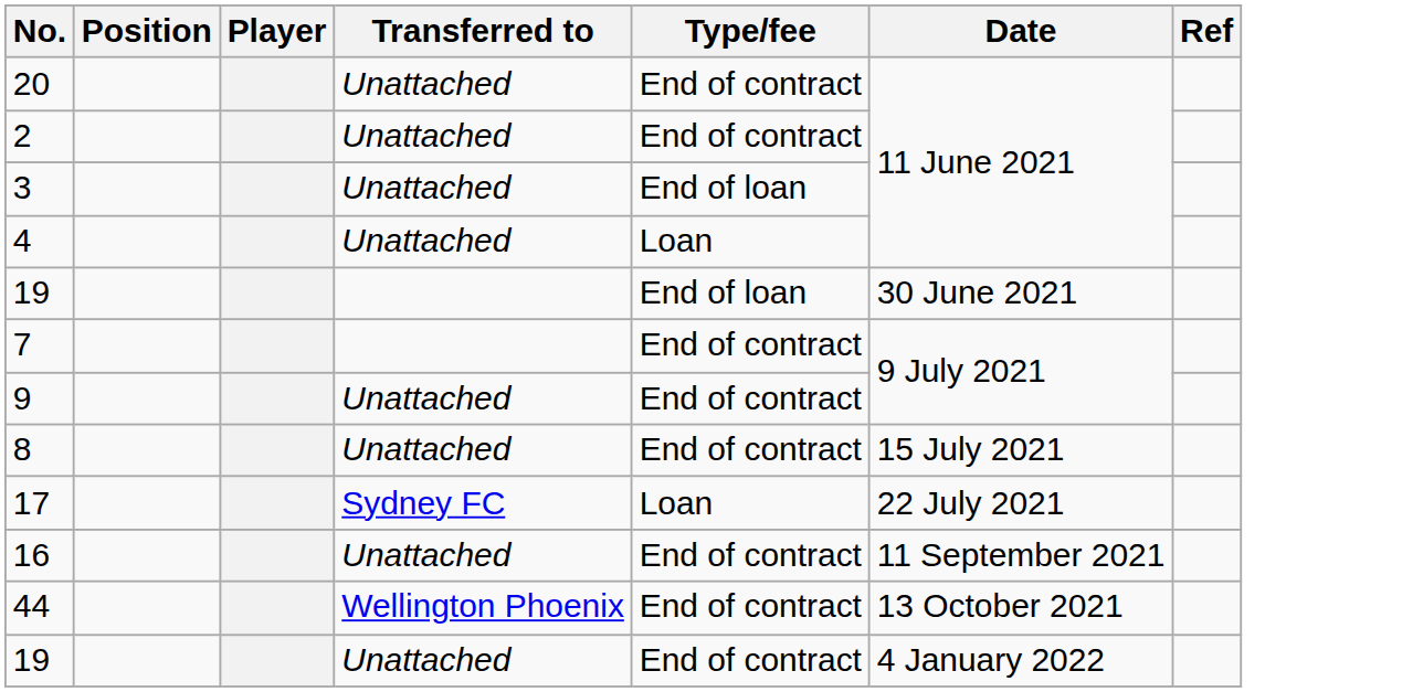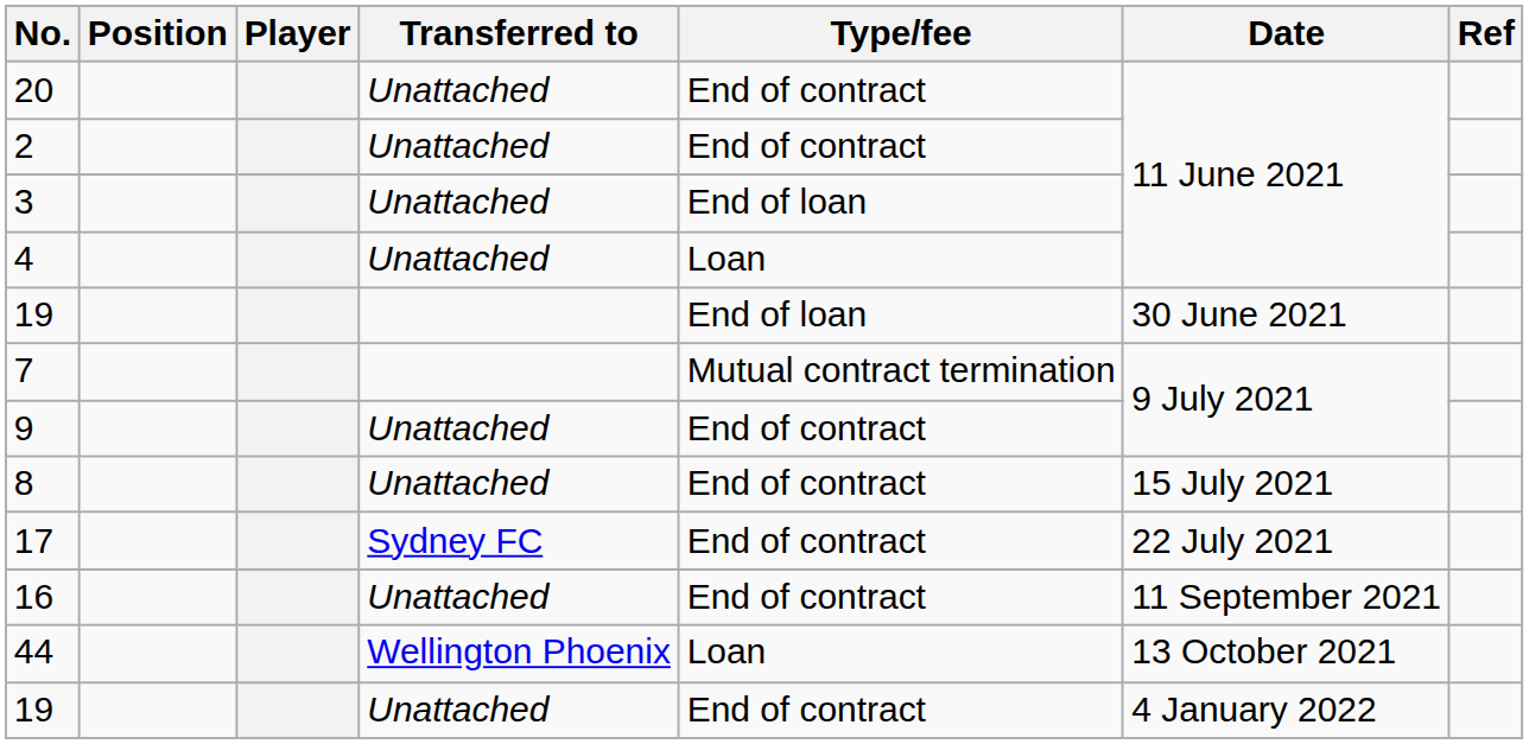7 | Type/fee: End of contract -> Mutual contract termination
17 | Type/fee: Loan -> End of contract
44 | Type/fee: End of contract -> Loan
